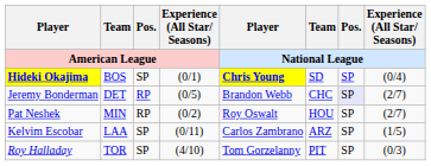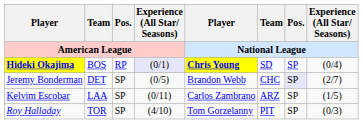Hideki Okajima | Pos. / American League: SP -> RP
Hideki Okajima | Experience (All Star/ Seasons) / American League: no background -> lavender background
Jeremy Bonderman | Pos. / American League: RP -> SP
- row: Pat Neshek | MIN | RP | (0/2) | Roy Oswalt | HOU | SP | (2/7)
